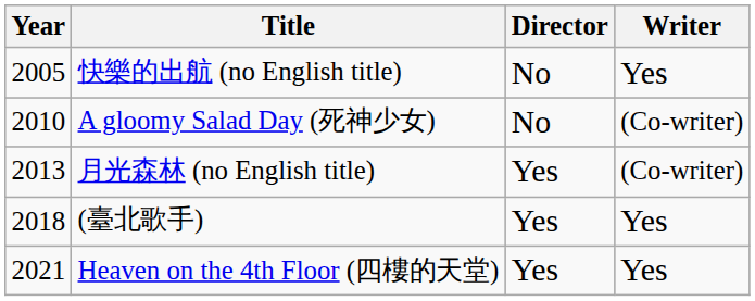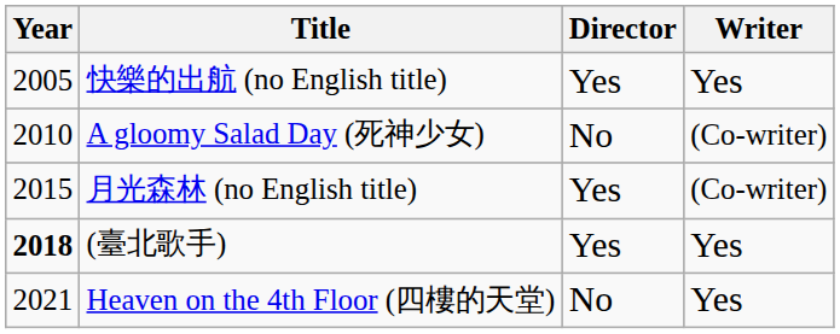快樂的出航 (no English title) | Director: No -> Yes
月光森林 (no English title) | Year: 2013 -> 2015
(臺北歌手) | Year: normal -> bold
Heaven on the 4th Floor (四樓的天堂) | Director: Yes -> No
